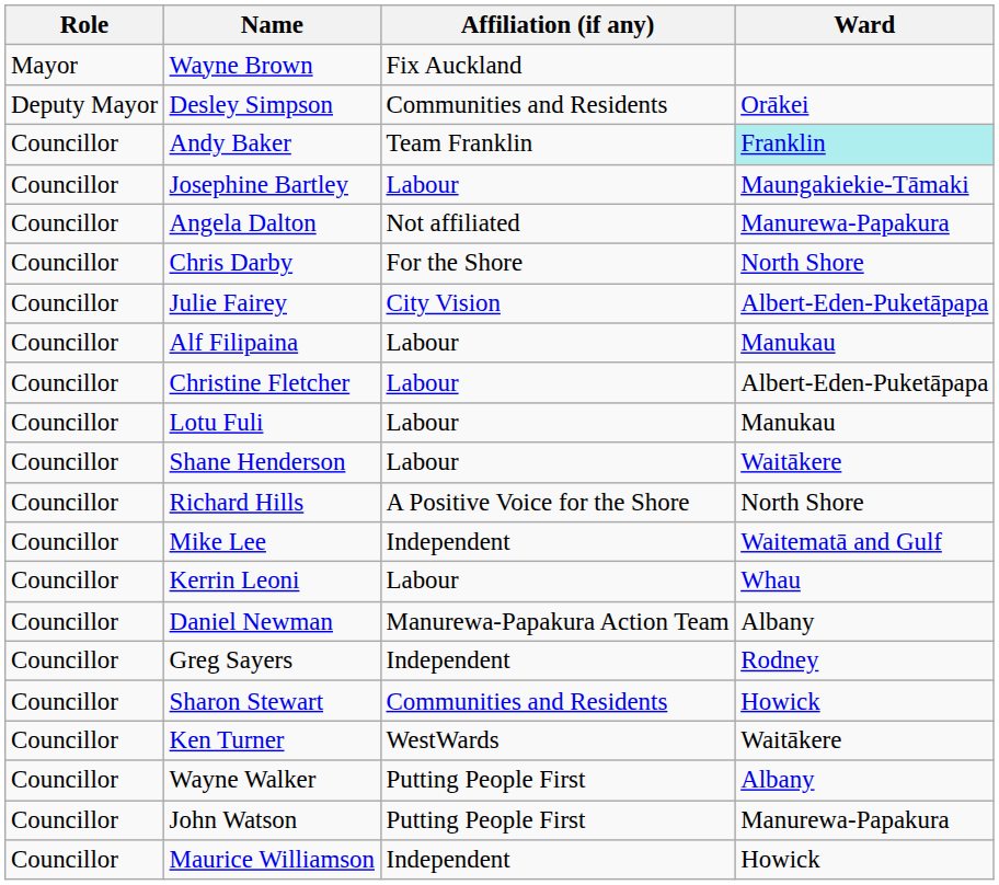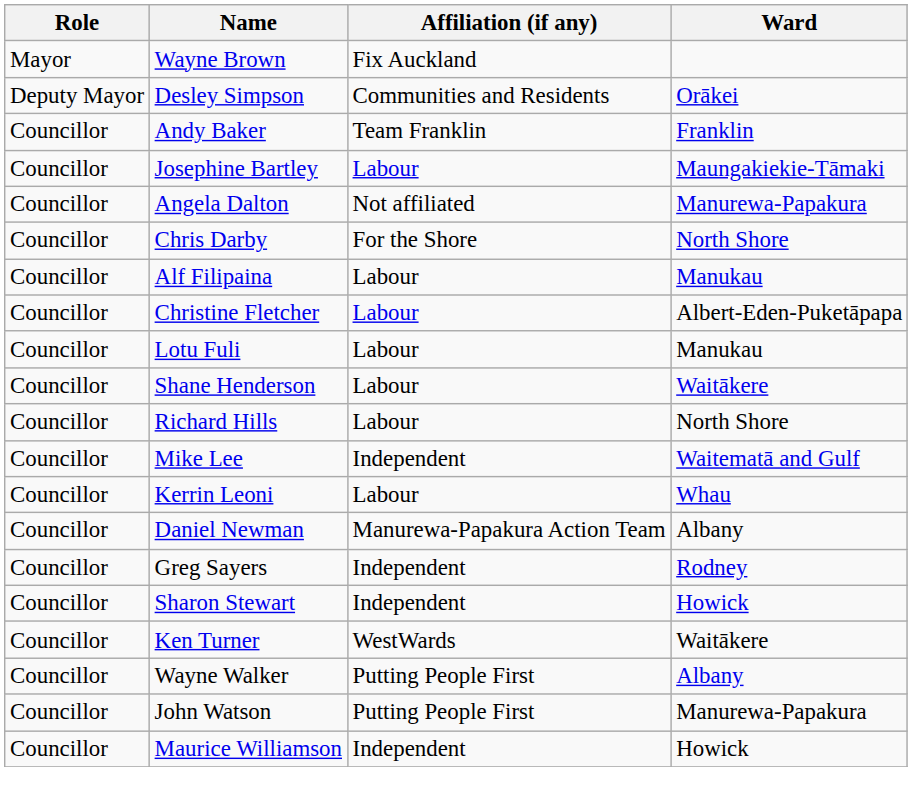Andy Baker | Ward: paleturquoise background -> no background
- row: Councillor | Julie Fairey | City Vision | Albert-Eden-Puketāpapa
Richard Hills | Affiliation (if any): A Positive Voice for the Shore -> Labour
Sharon Stewart | Affiliation (if any): Communities and Residents -> Independent
